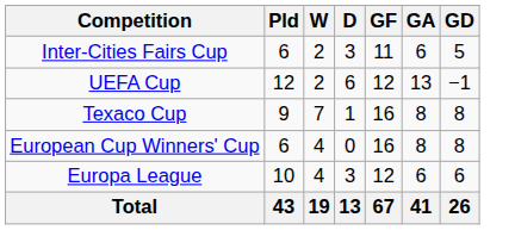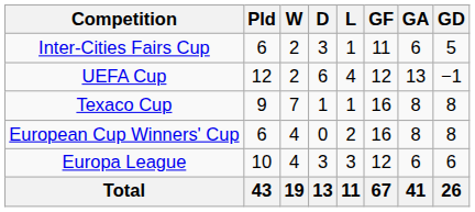+ column: L | 1 | 4 | 1 | 2 | 3 | 11
